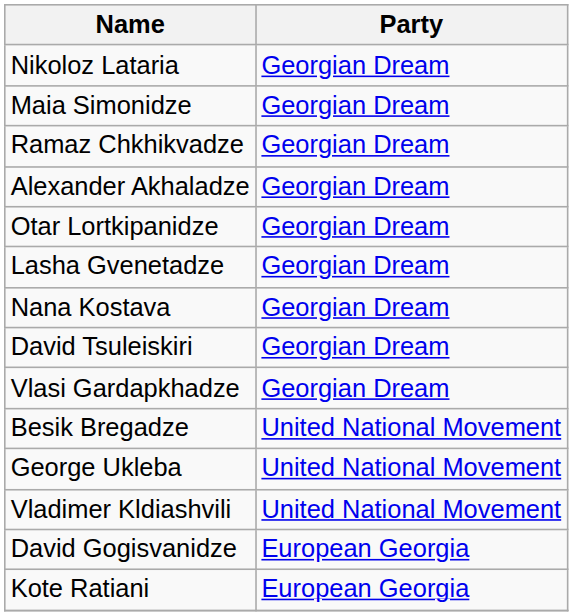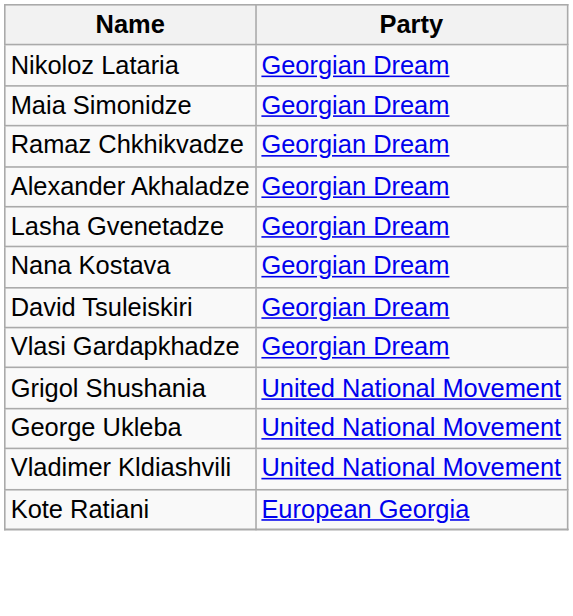- row: Otar Lortkipanidze | Georgian Dream
+ row: Grigol Shushania | United National Movement
- row: Besik Bregadze | United National Movement
- row: David Gogisvanidze | European Georgia
